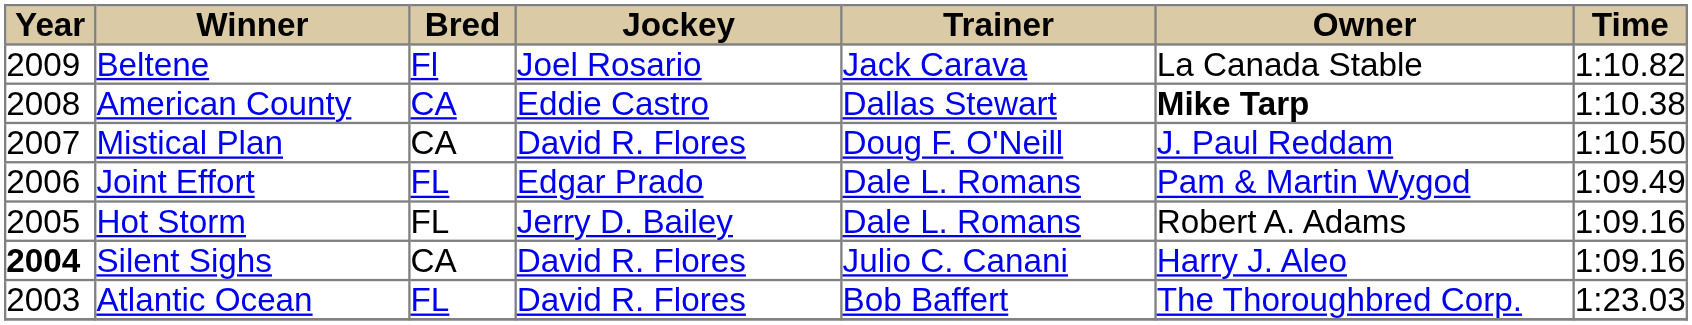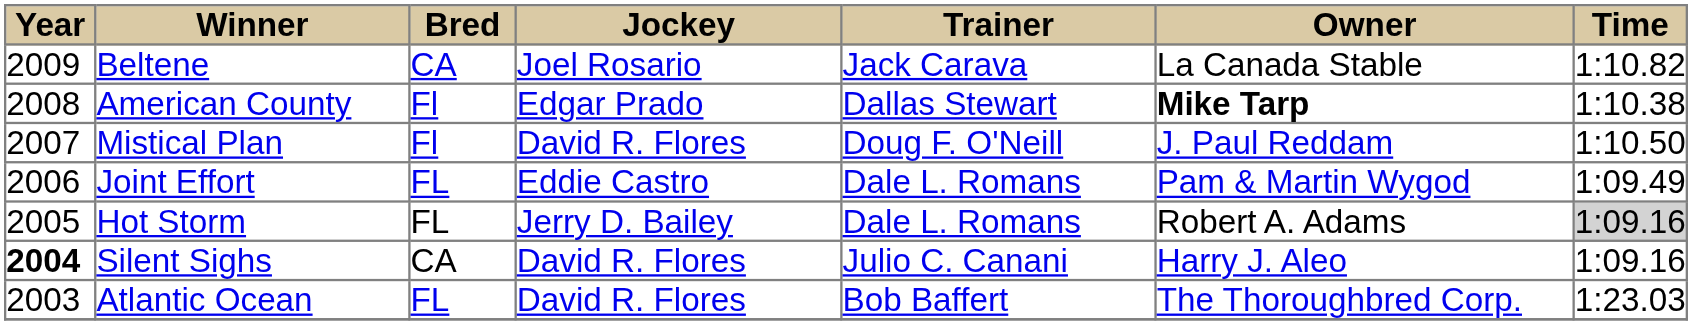Beltene | column 3: Fl -> CA
American County | column 3: CA -> Fl
American County | column 4: Eddie Castro -> Edgar Prado
Mistical Plan | column 3: CA -> Fl
Joint Effort | column 4: Edgar Prado -> Eddie Castro
Hot Storm | column 7: no background -> lightgrey background
